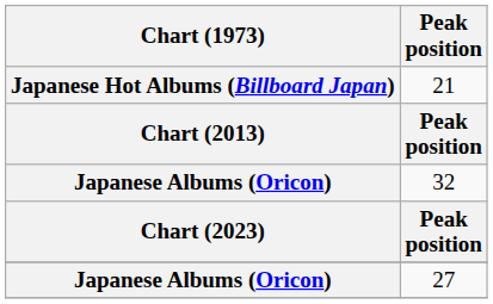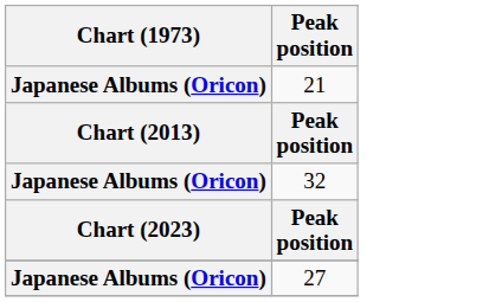21 | Chart (1973): Japanese Hot Albums (Billboard Japan) -> Japanese Albums (Oricon)
